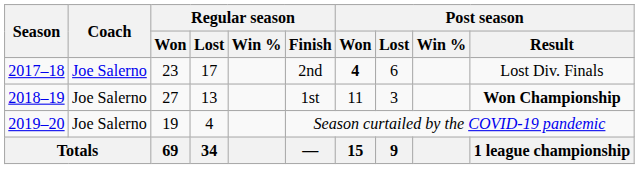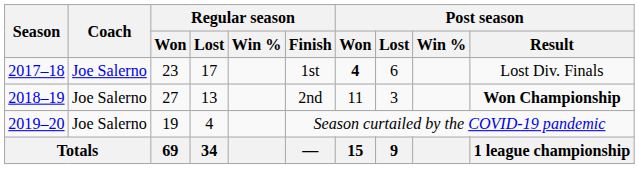2017–18 | Regular season / Finish: 2nd -> 1st
2018–19 | Regular season / Finish: 1st -> 2nd
